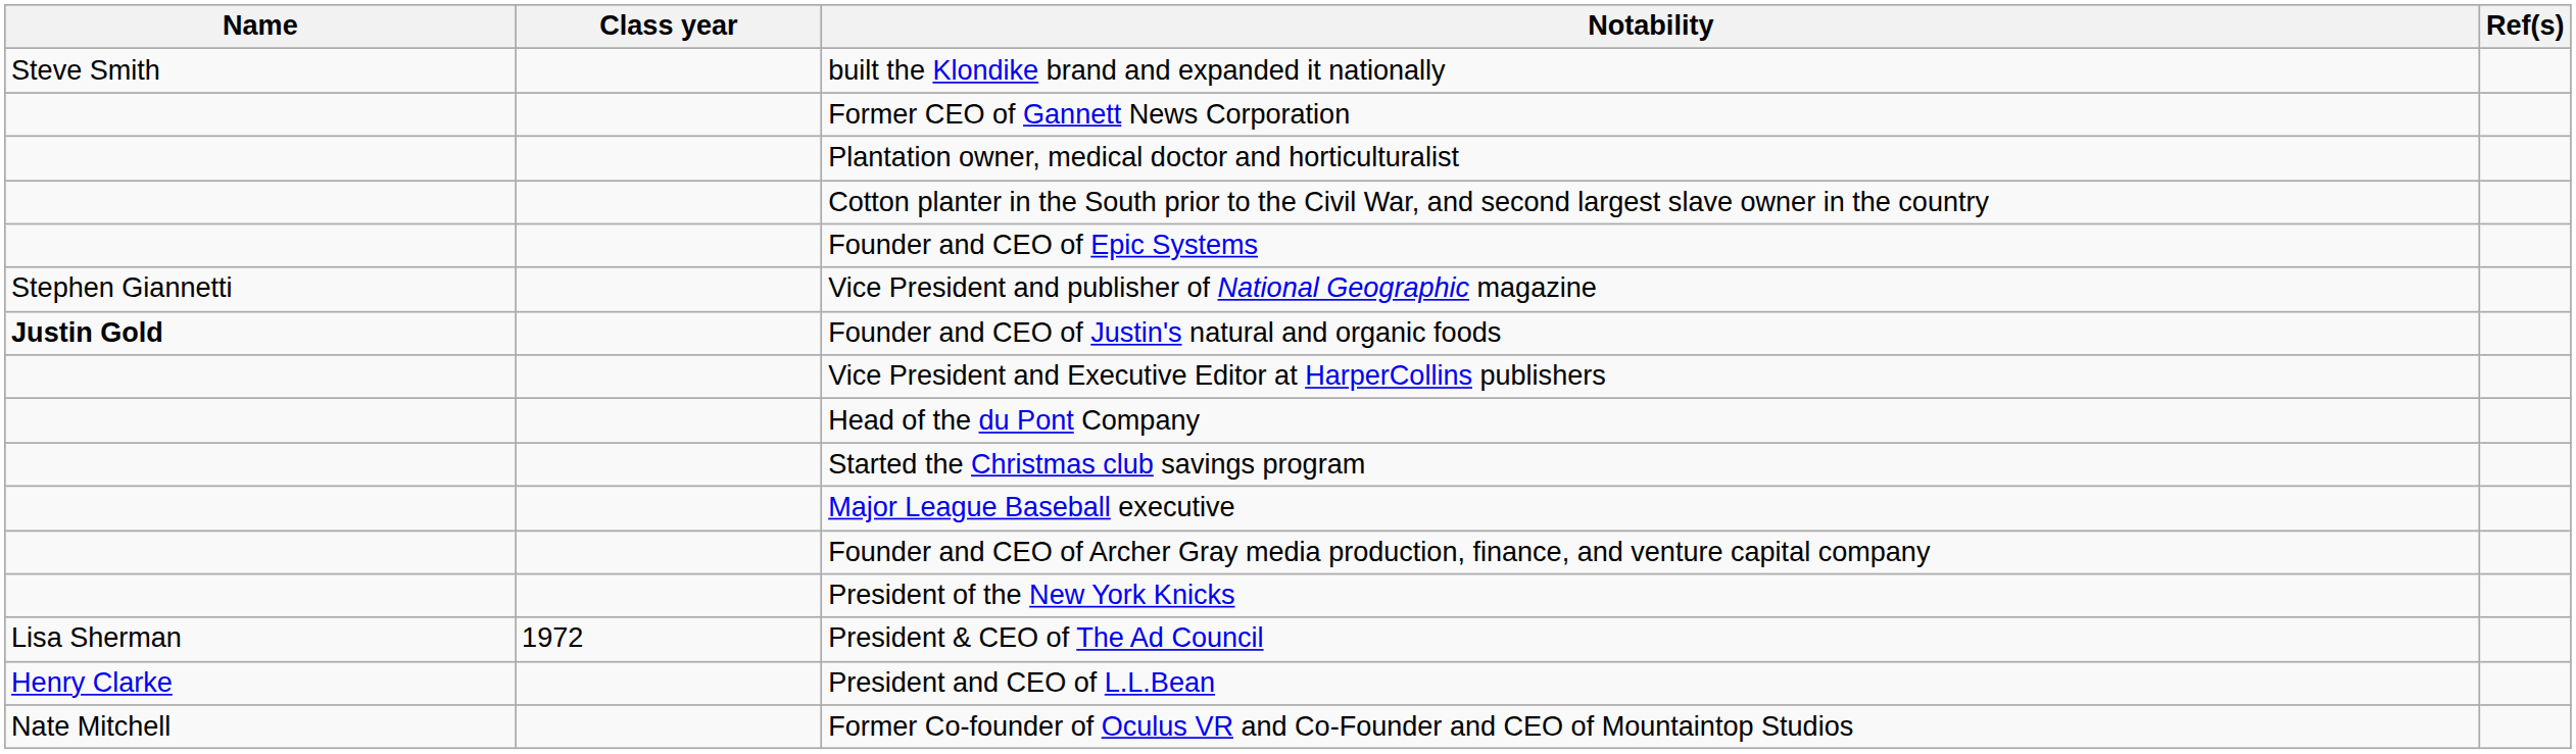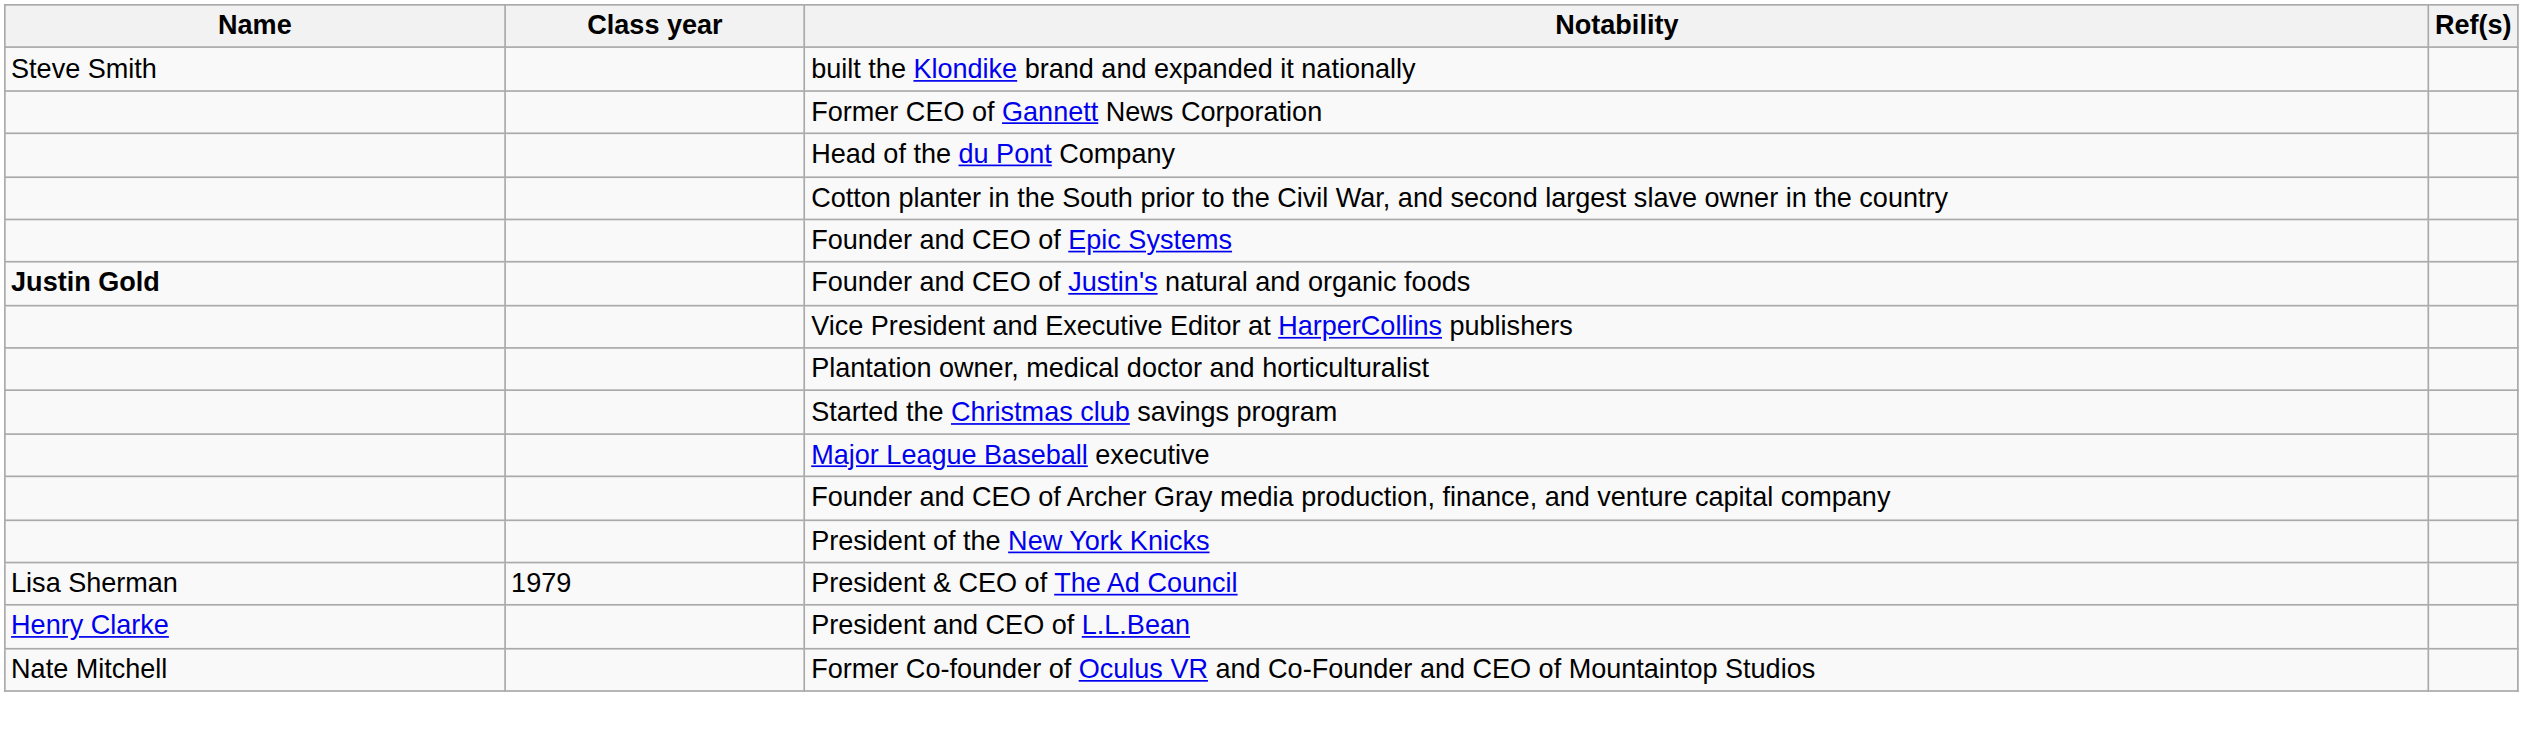rows swapped: Head of the du Pont Company <-> Plantation owner, medical doctor and horticulturalist
- row: Stephen Giannetti | Vice President and publisher of National Geographic magazine
President & CEO of The Ad Council | Class year: 1972 -> 1979
